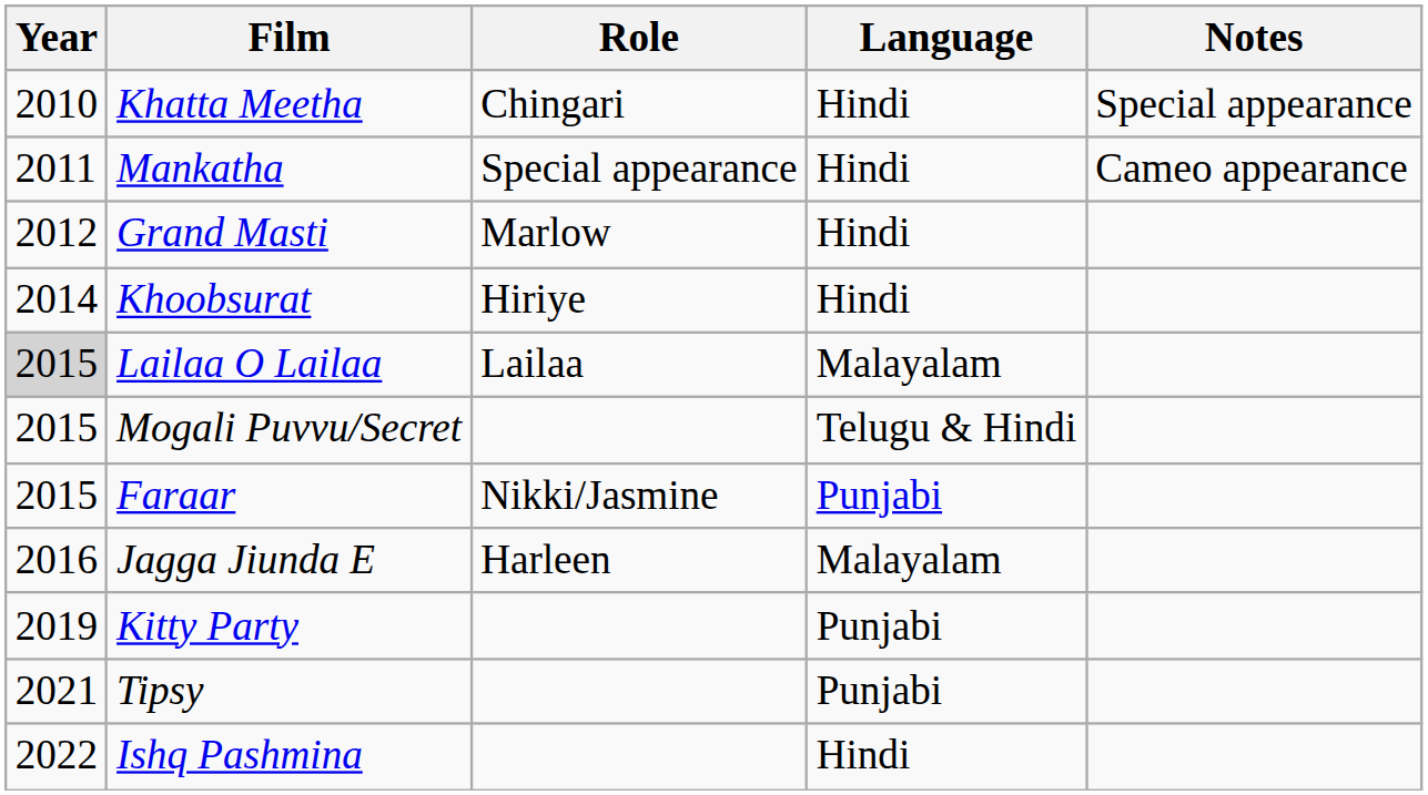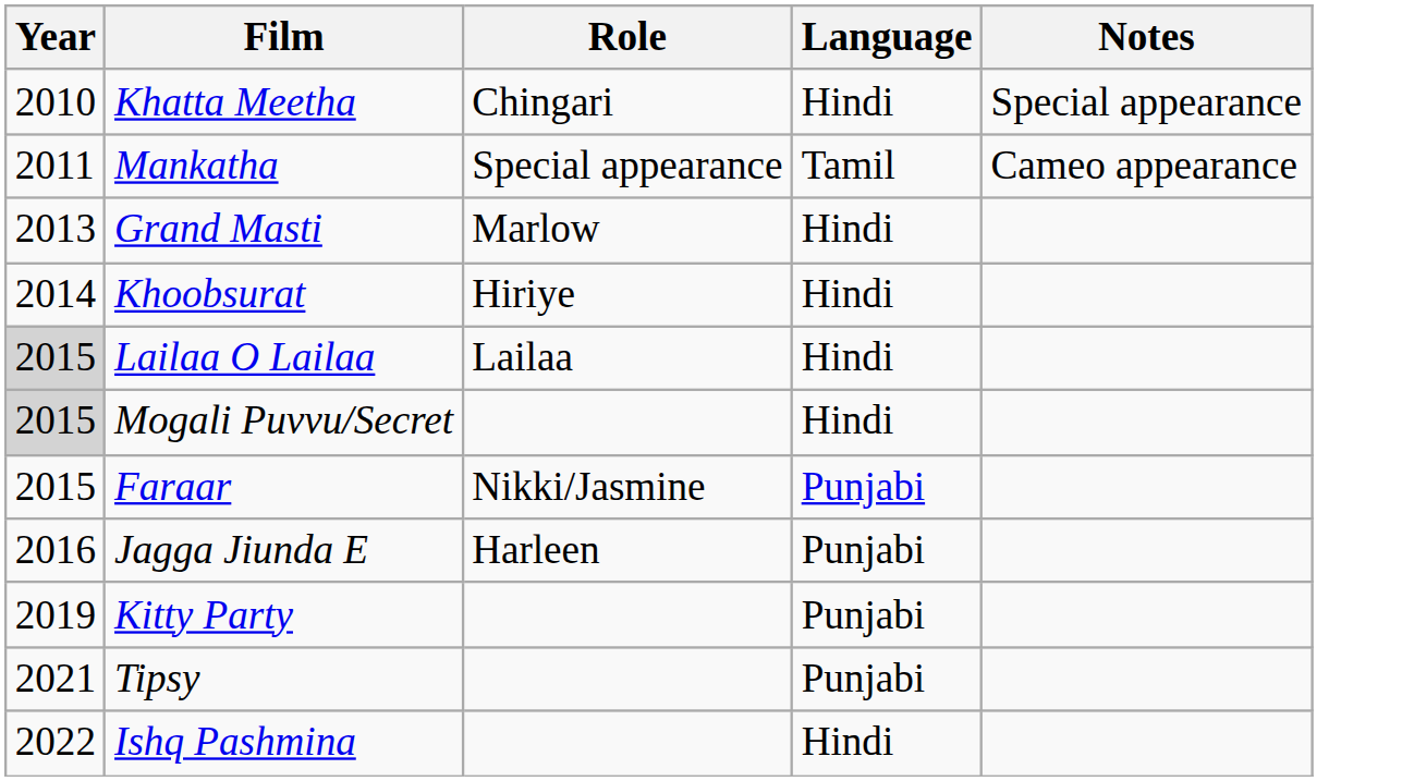Mankatha | Language: Hindi -> Tamil
Grand Masti | Year: 2012 -> 2013
Lailaa O Lailaa | Language: Malayalam -> Hindi
Mogali Puvvu/Secret | Year: no background -> lightgrey background
Mogali Puvvu/Secret | Language: Telugu & Hindi -> Hindi
Jagga Jiunda E | Language: Malayalam -> Punjabi
